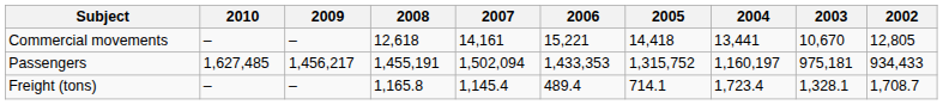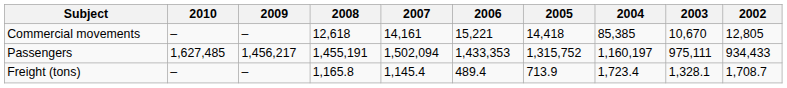Commercial movements | 2004: 13,441 -> 85,385
Passengers | 2003: 975,181 -> 975,111
Freight (tons) | 2005: 714.1 -> 713.9
